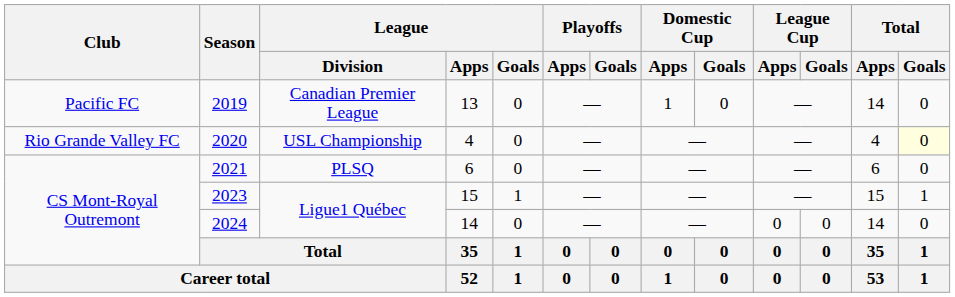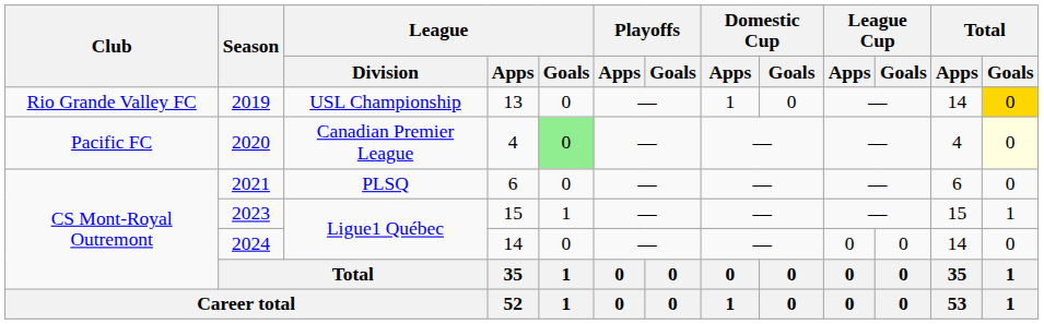2019 | Club: Pacific FC -> Rio Grande Valley FC
2019 | League / Division: Canadian Premier League -> USL Championship
2019 | Total / Goals: no background -> gold background
2020 | Club: Rio Grande Valley FC -> Pacific FC
2020 | League / Division: USL Championship -> Canadian Premier League
2020 | League / Goals: no background -> lightgreen background
